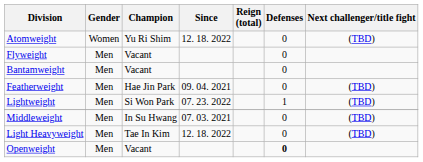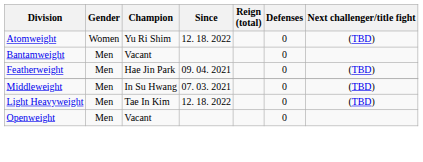- row: Flyweight | Men | Vacant | 0
- row: Lightweight | Men | Si Won Park | 07. 23. 2022 | 1 | (TBD)
Openweight | Defenses: bold -> normal
